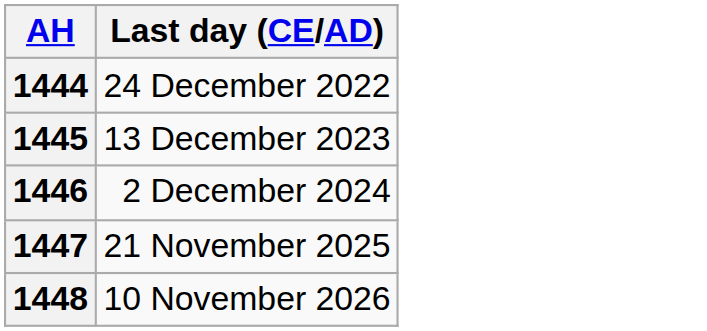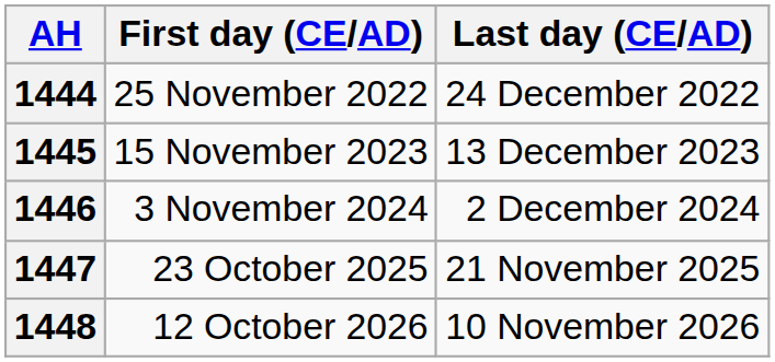+ column: First day (CE/AD) | 25 November 2022 | 15 November 2023 | 3 November 2024 | 23 October 2025 | 12 October 2026
